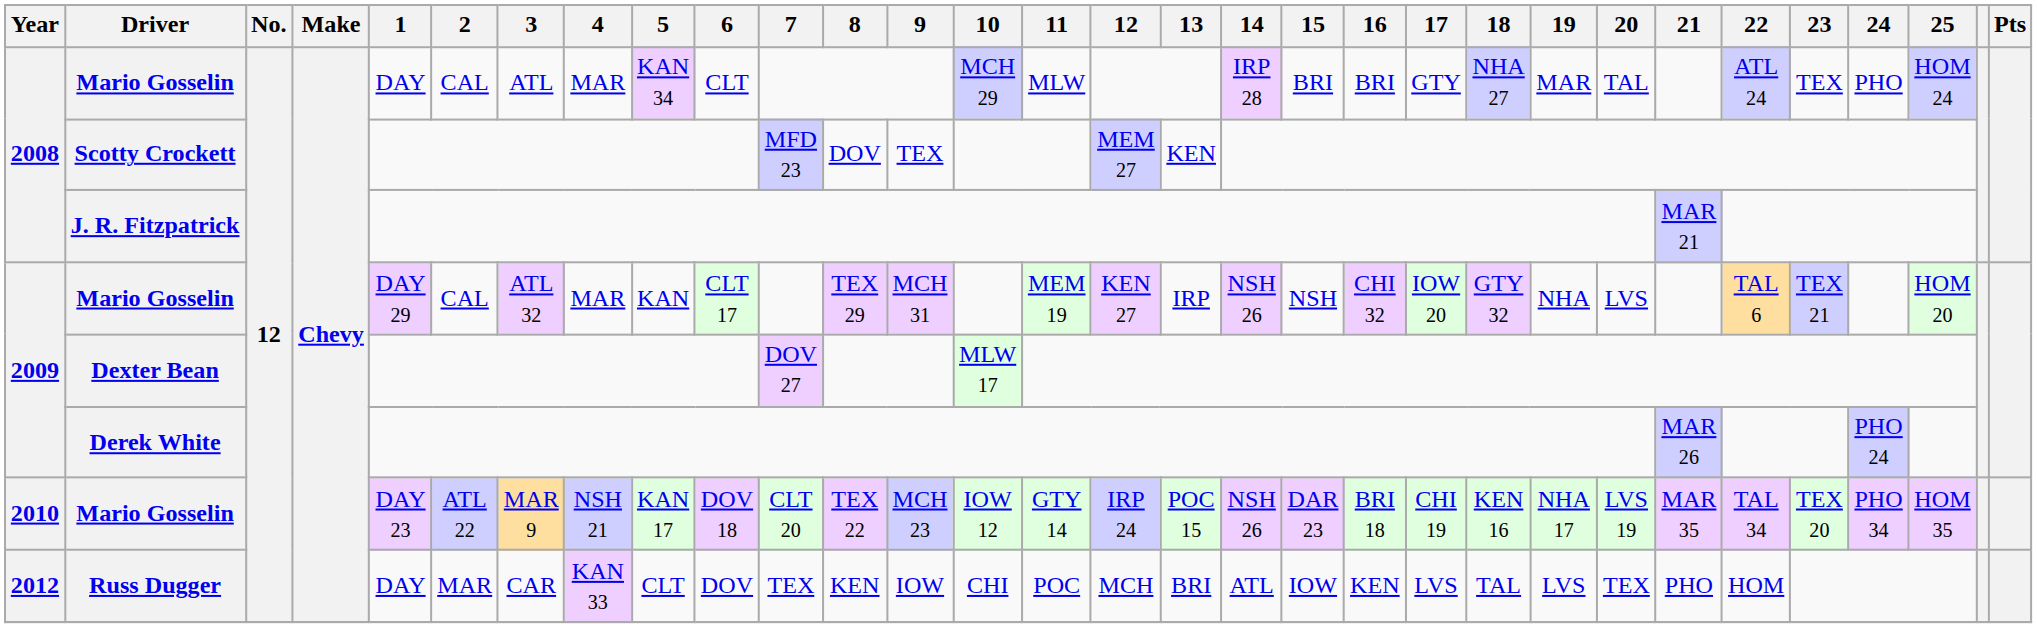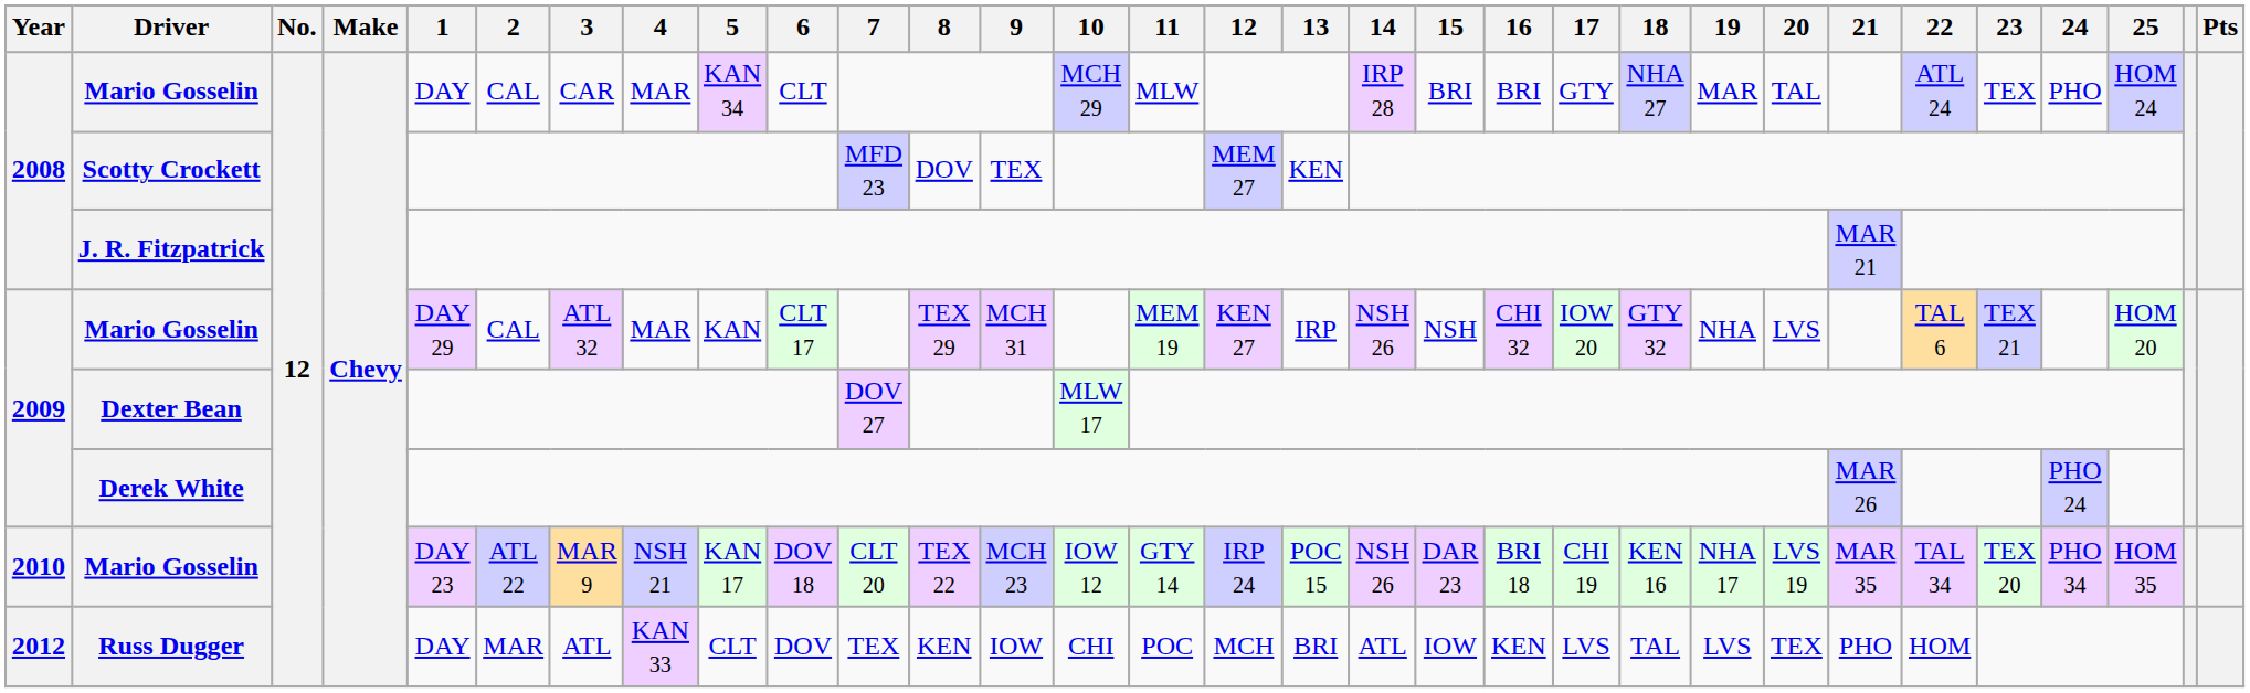2008 / Mario Gosselin | 3: ATL -> CAR
Russ Dugger | 3: CAR -> ATL
